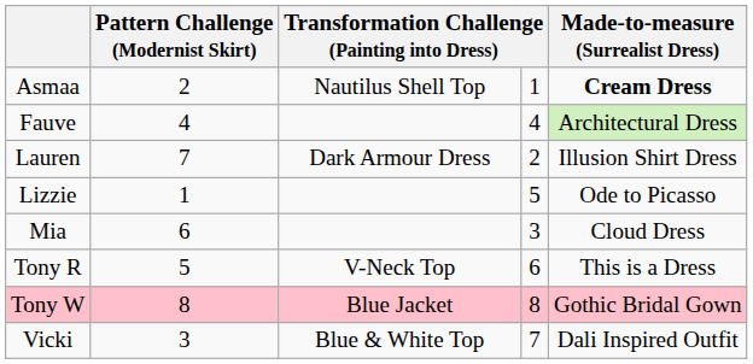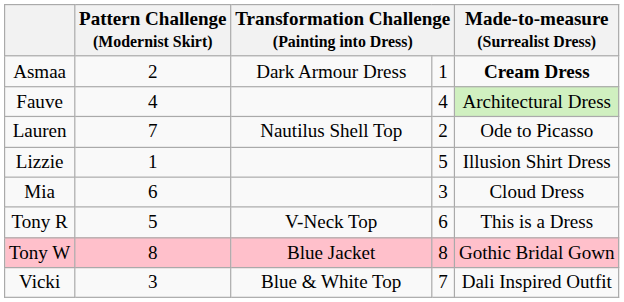Asmaa | column 3: Nautilus Shell Top -> Dark Armour Dress
Lauren | column 3: Dark Armour Dress -> Nautilus Shell Top
Lauren | Made-to-measure (Surrealist Dress): Illusion Shirt Dress -> Ode to Picasso
Lizzie | Made-to-measure (Surrealist Dress): Ode to Picasso -> Illusion Shirt Dress
